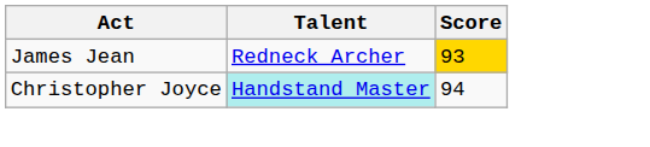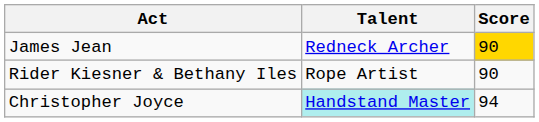James Jean | Score: 93 -> 90
+ row: Rider Kiesner & Bethany Iles | Rope Artist | 90
